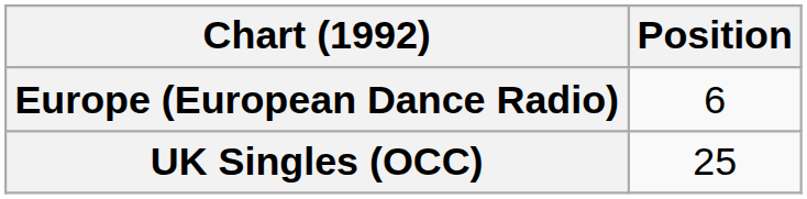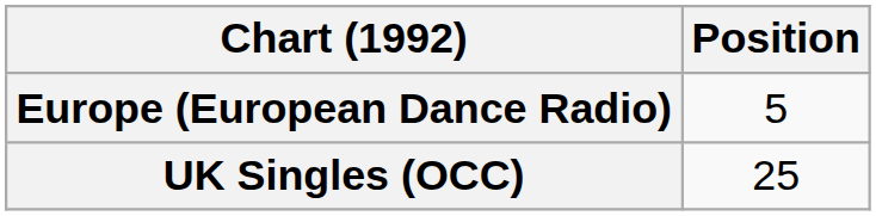Europe (European Dance Radio) | Position: 6 -> 5
